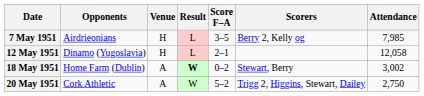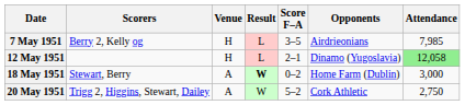columns swapped: Opponents <-> Scorers
12 May 1951 | Attendance: no background -> lightgreen background
18 May 1951 | Attendance: 3,002 -> 3,000
